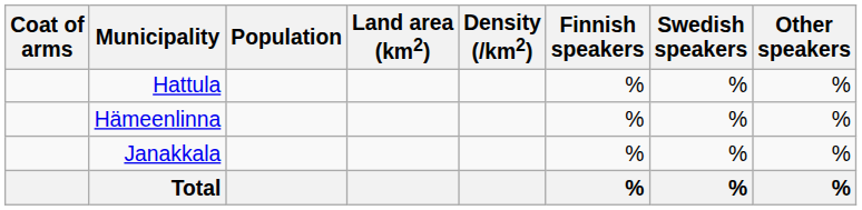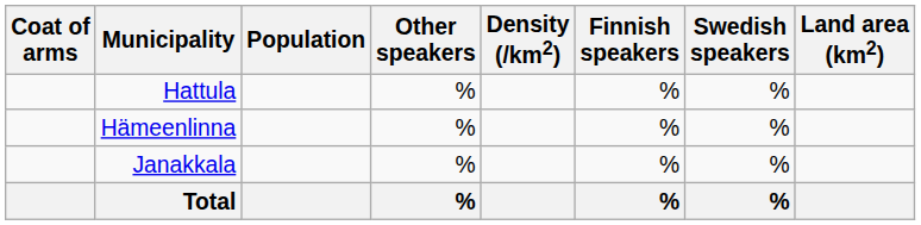columns swapped: Land area (km2) <-> Other speakers
